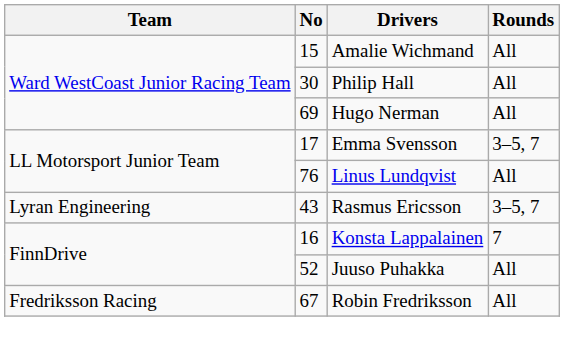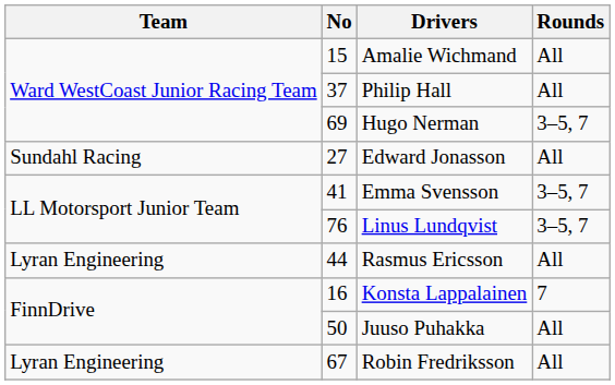Philip Hall | No: 30 -> 37
Hugo Nerman | Rounds: All -> 3–5, 7
+ row: Sundahl Racing | 27 | Edward Jonasson | All
Emma Svensson | No: 17 -> 41
Linus Lundqvist | Rounds: All -> 3–5, 7
Rasmus Ericsson | No: 43 -> 44
Rasmus Ericsson | Rounds: 3–5, 7 -> All
Juuso Puhakka | No: 52 -> 50
Robin Fredriksson | Team: Fredriksson Racing -> Lyran Engineering
